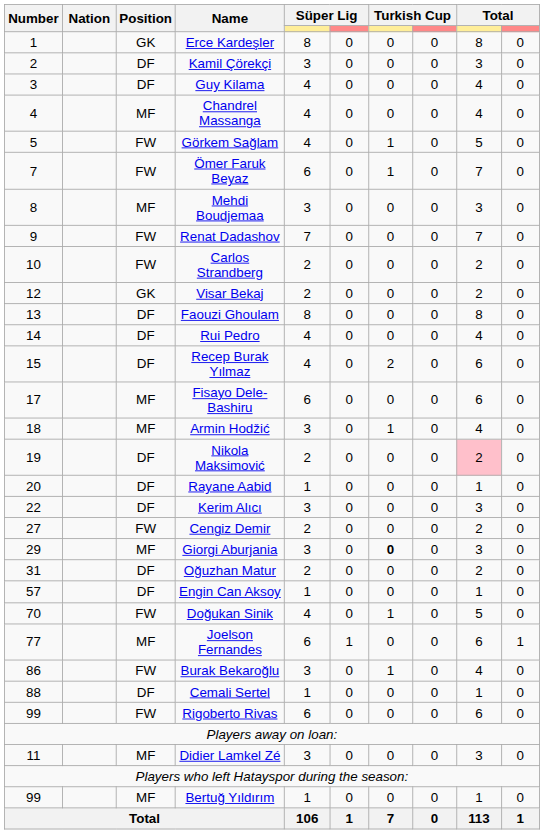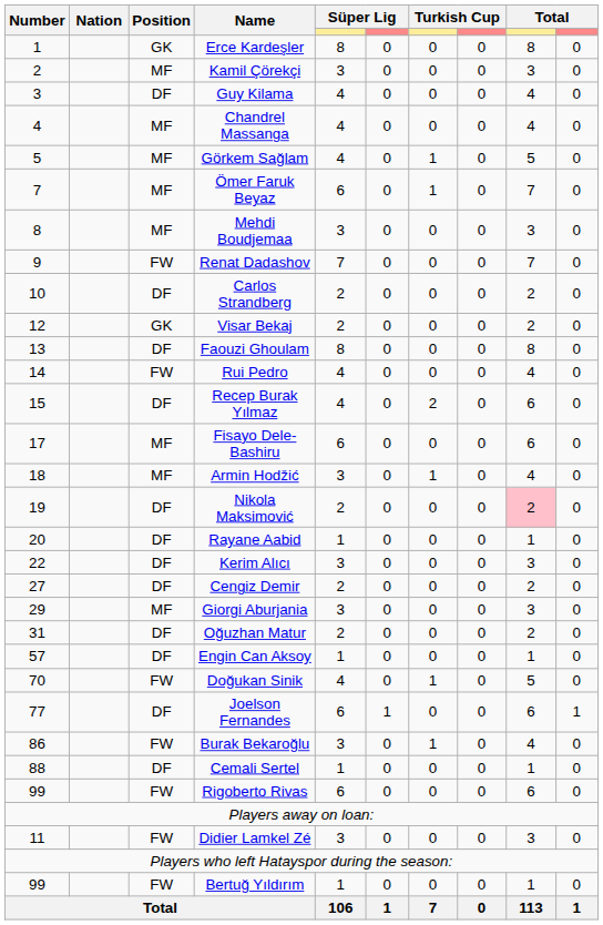Kamil Çörekçi | Position: DF -> MF
Görkem Sağlam | Position: FW -> MF
Ömer Faruk Beyaz | Position: FW -> MF
Carlos Strandberg | Position: FW -> DF
Rui Pedro | Position: DF -> FW
Cengiz Demir | Position: FW -> DF
Giorgi Aburjania | column 7: bold -> normal
Joelson Fernandes | Position: MF -> DF
Didier Lamkel Zé | Position: MF -> FW
Bertuğ Yıldırım | Position: MF -> FW
